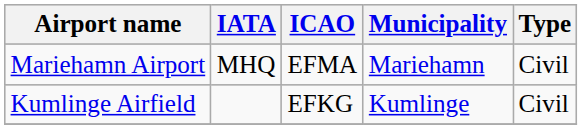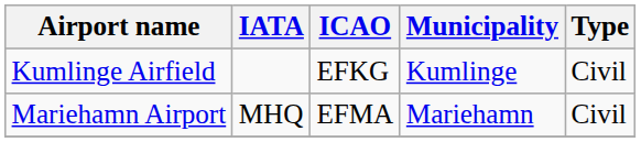rows swapped: Kumlinge Airfield <-> Mariehamn Airport
